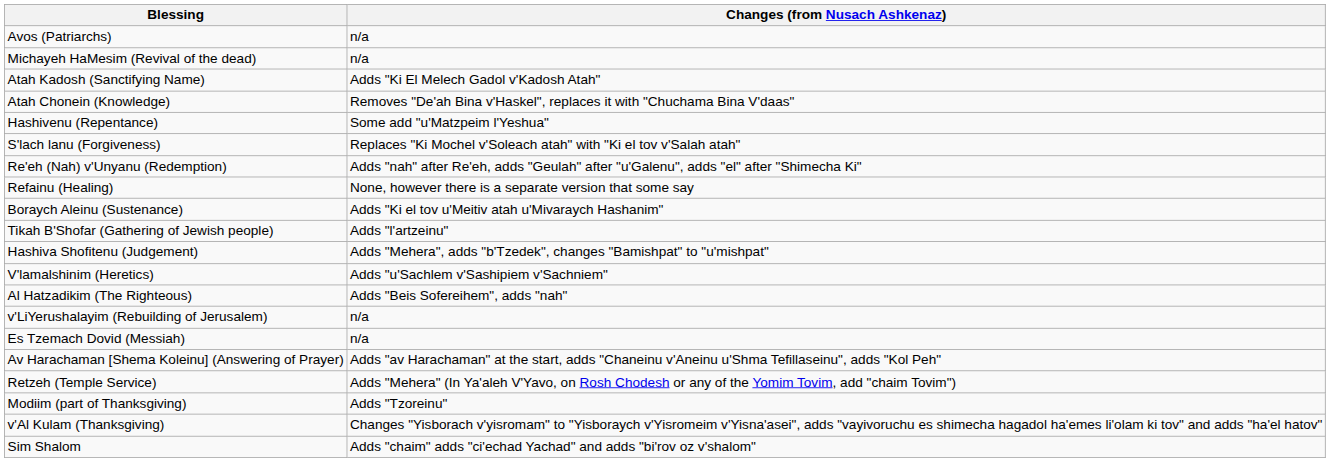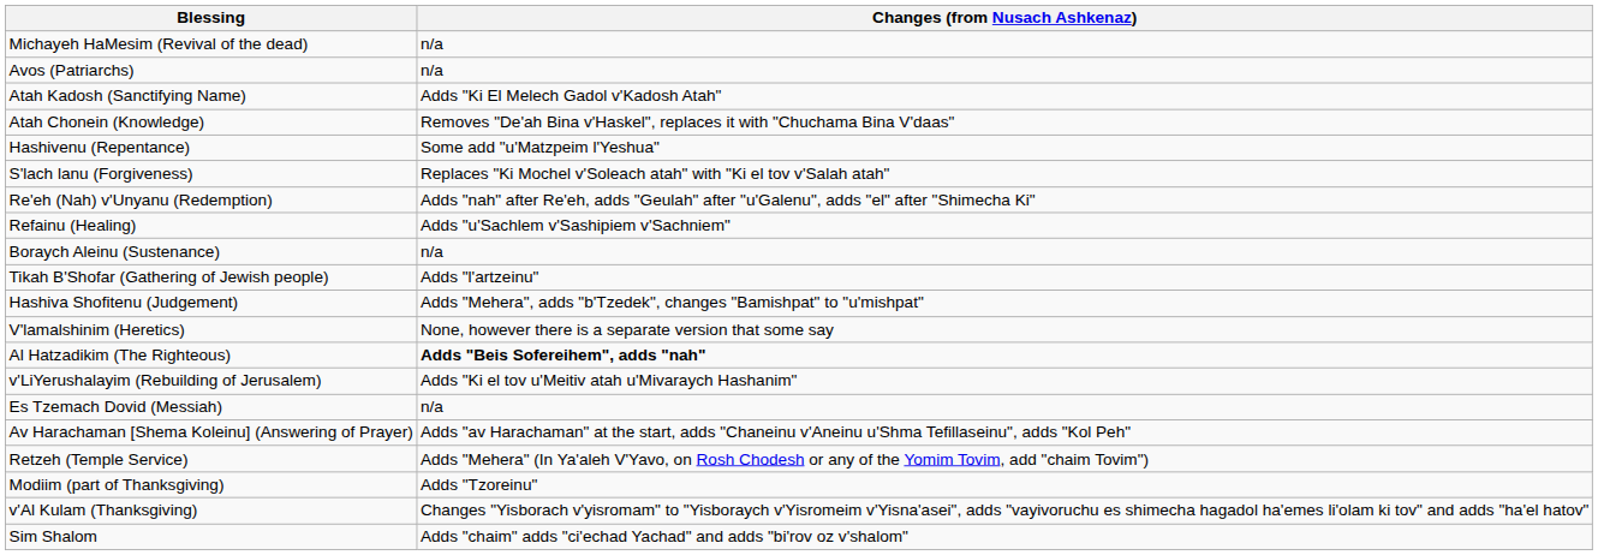rows swapped: Avos (Patriarchs) <-> Michayeh HaMesim (Revival of the dead)
Refainu (Healing) | Changes (from Nusach Ashkenaz): None, however there is a separate version that some say -> Adds "u'Sachlem v'Sashipiem v'Sachniem"
Boraych Aleinu (Sustenance) | Changes (from Nusach Ashkenaz): Adds "Ki el tov u'Meitiv atah u'Mivaraych Hashanim" -> n/a
V'lamalshinim (Heretics) | Changes (from Nusach Ashkenaz): Adds "u'Sachlem v'Sashipiem v'Sachniem" -> None, however there is a separate version that some say
Al Hatzadikim (The Righteous) | Changes (from Nusach Ashkenaz): normal -> bold
v'LiYerushalayim (Rebuilding of Jerusalem) | Changes (from Nusach Ashkenaz): n/a -> Adds "Ki el tov u'Meitiv atah u'Mivaraych Hashanim"
